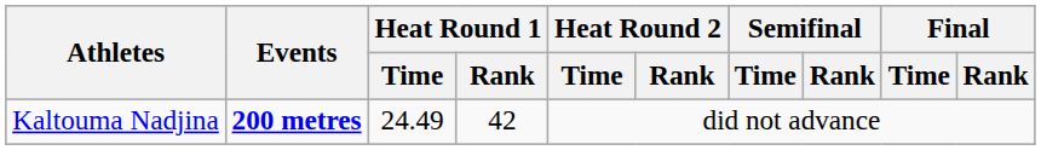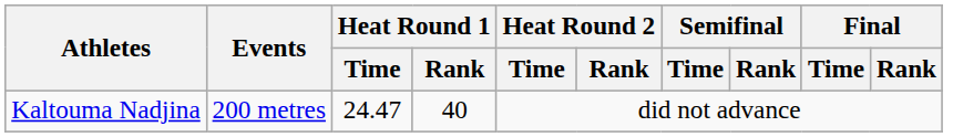Kaltouma Nadjina | Events: bold -> normal
Kaltouma Nadjina | Heat Round 1 / Time: 24.49 -> 24.47
Kaltouma Nadjina | Heat Round 1 / Rank: 42 -> 40
